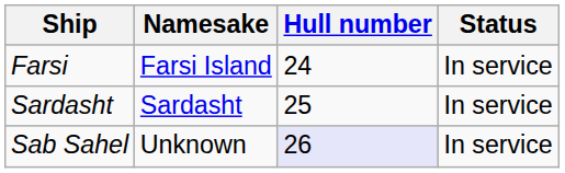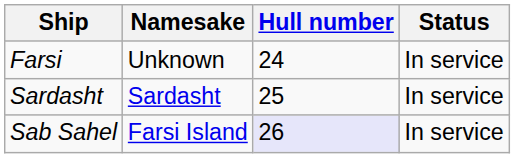Farsi | Namesake: Farsi Island -> Unknown
Sab Sahel | Namesake: Unknown -> Farsi Island
